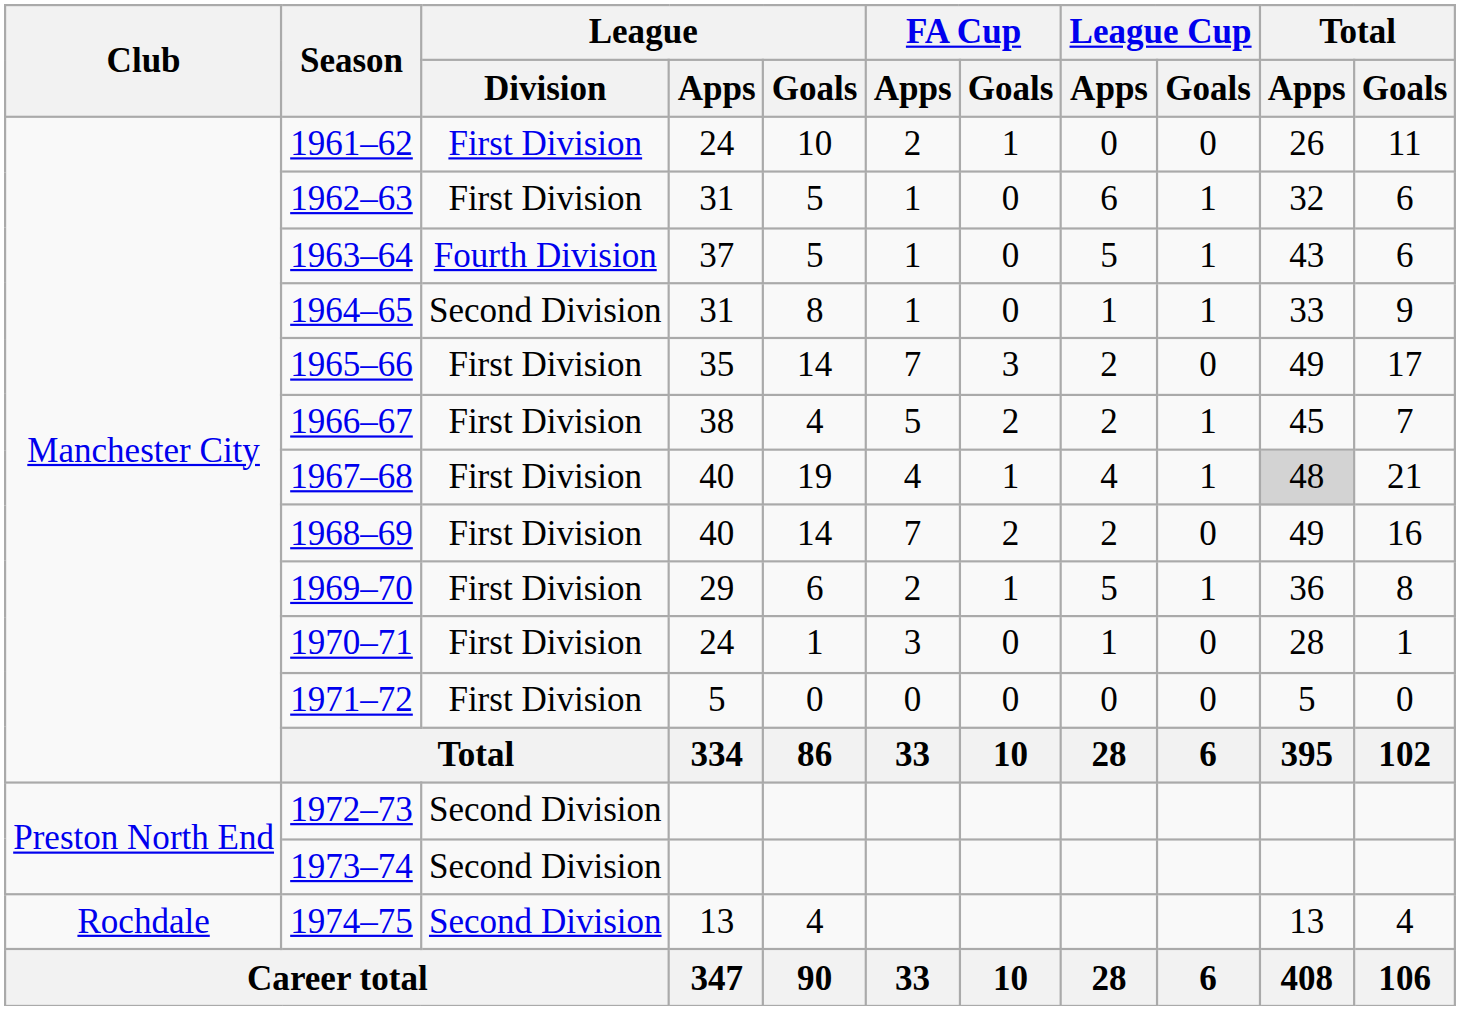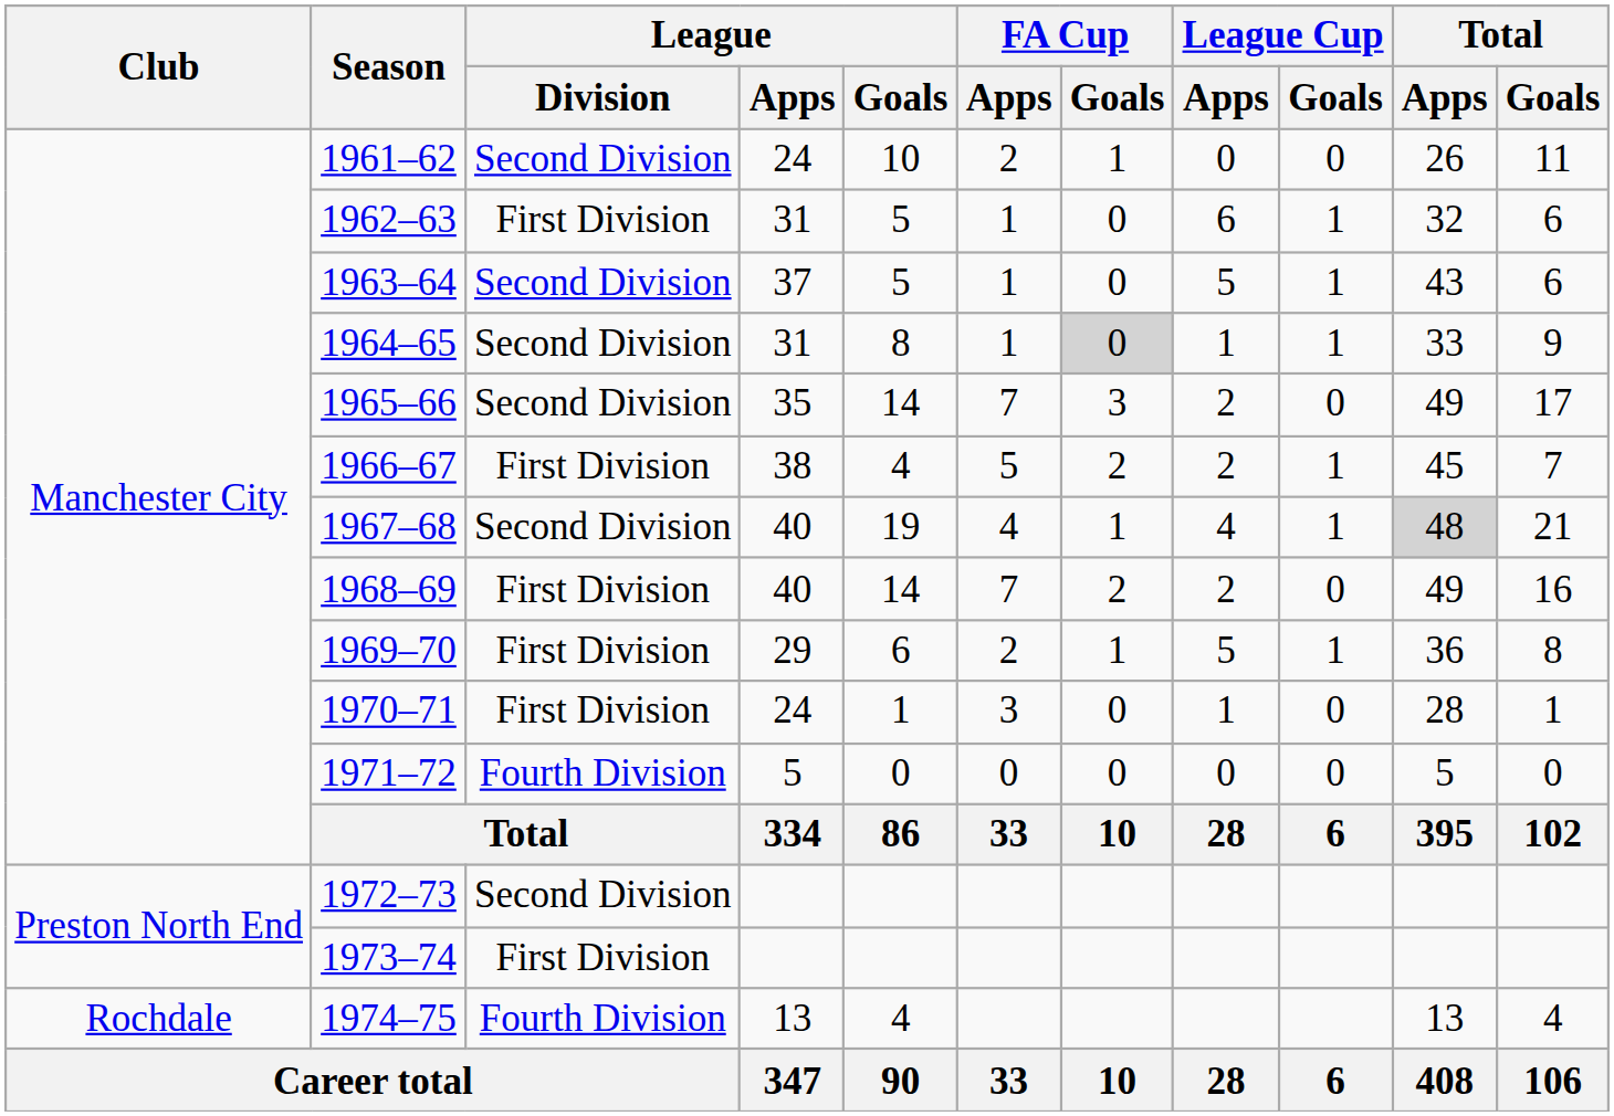1961–62 | League / Division: First Division -> Second Division
1963–64 | League / Division: Fourth Division -> Second Division
1964–65 | FA Cup / Goals: no background -> lightgrey background
1965–66 | League / Division: First Division -> Second Division
1967–68 | League / Division: First Division -> Second Division
1971–72 | League / Division: First Division -> Fourth Division
1973–74 | League / Division: Second Division -> First Division
1974–75 | League / Division: Second Division -> Fourth Division
